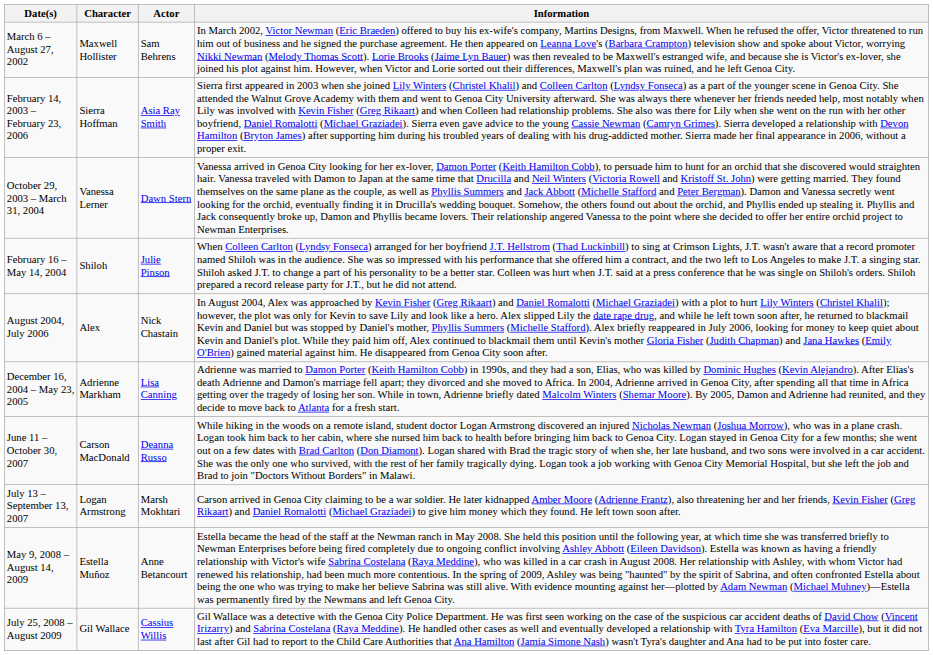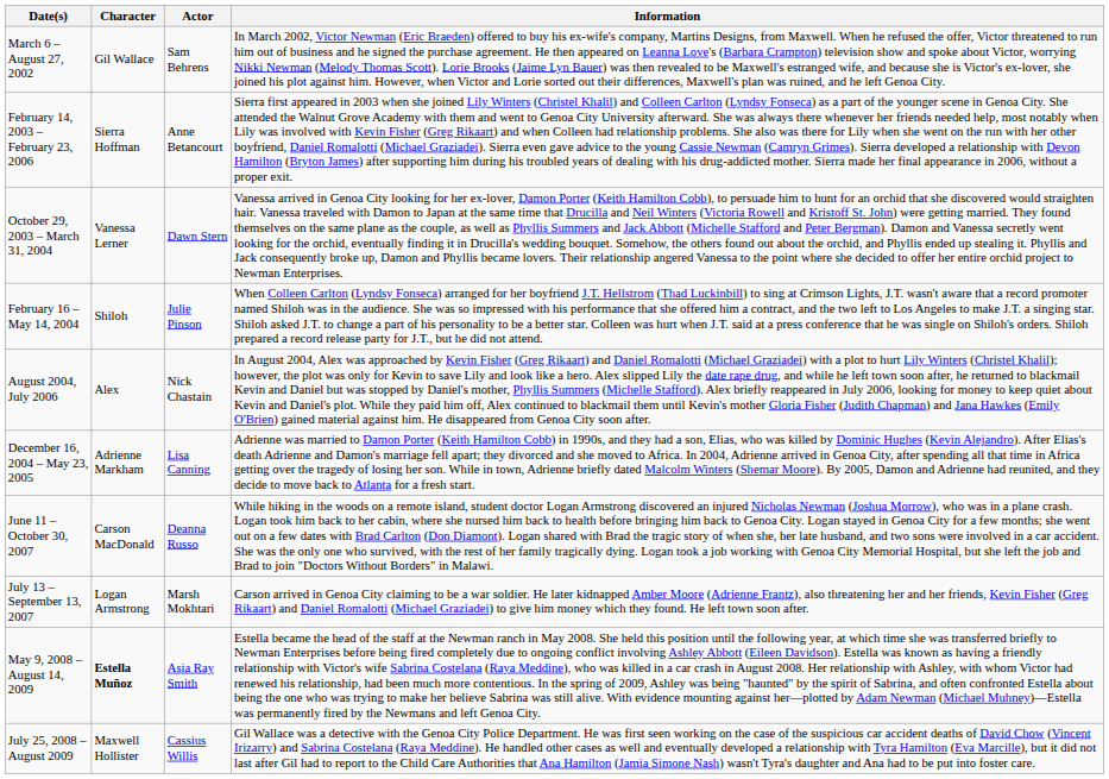March 6 – August 27, 2002 | Character: Maxwell Hollister -> Gil Wallace
February 14, 2003 – February 23, 2006 | Actor: Asia Ray Smith -> Anne Betancourt
May 9, 2008 – August 14, 2009 | Character: normal -> bold
May 9, 2008 – August 14, 2009 | Actor: Anne Betancourt -> Asia Ray Smith
July 25, 2008 – August 2009 | Character: Gil Wallace -> Maxwell Hollister
